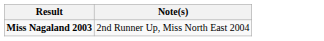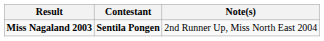+ column: Contestant | Sentila Pongen
